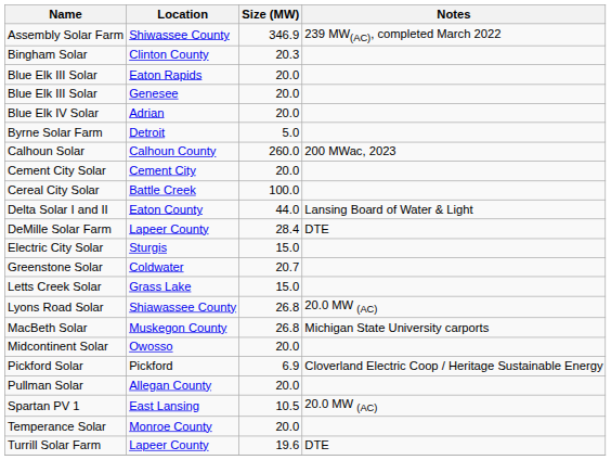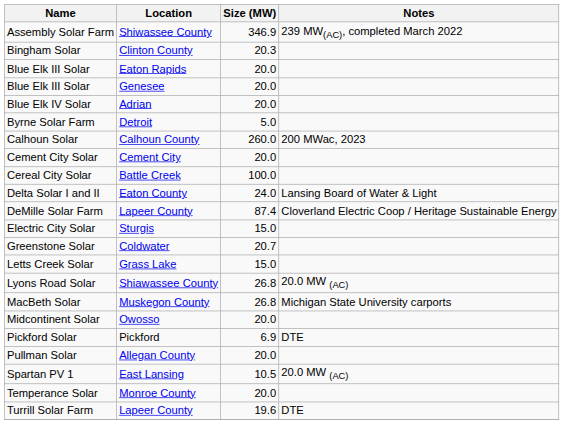Delta Solar I and II | Size (MW): 44.0 -> 24.0
DeMille Solar Farm | Size (MW): 28.4 -> 87.4
DeMille Solar Farm | Notes: DTE -> Cloverland Electric Coop / Heritage Sustainable Energy
Pickford Solar | Notes: Cloverland Electric Coop / Heritage Sustainable Energy -> DTE
